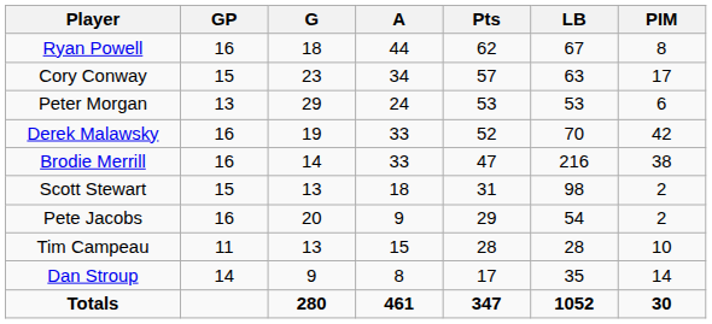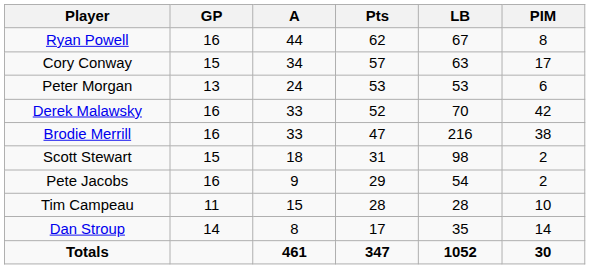- column: G | 18 | 23 | 29 | 19 | 14 | 13 | 20 | 13 | 9 | 280
